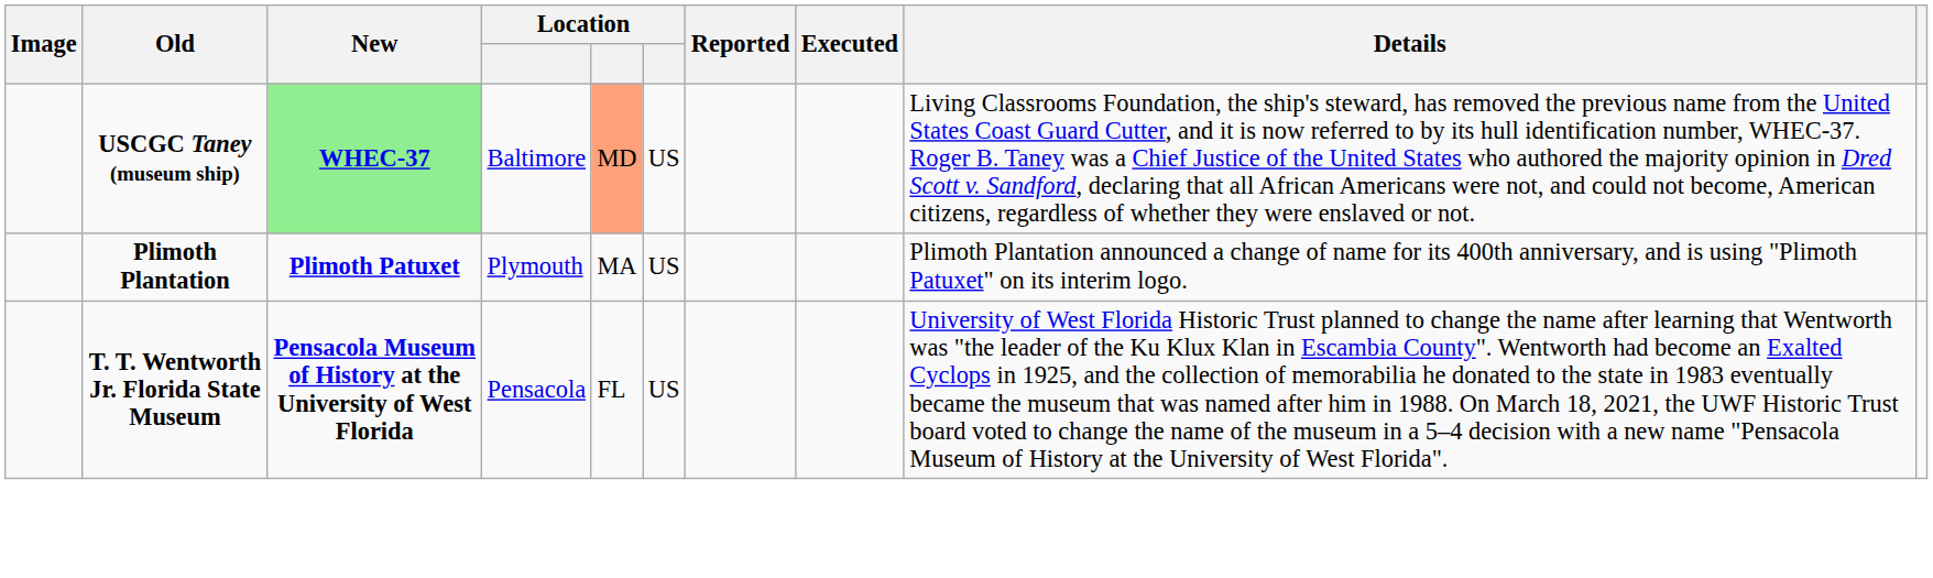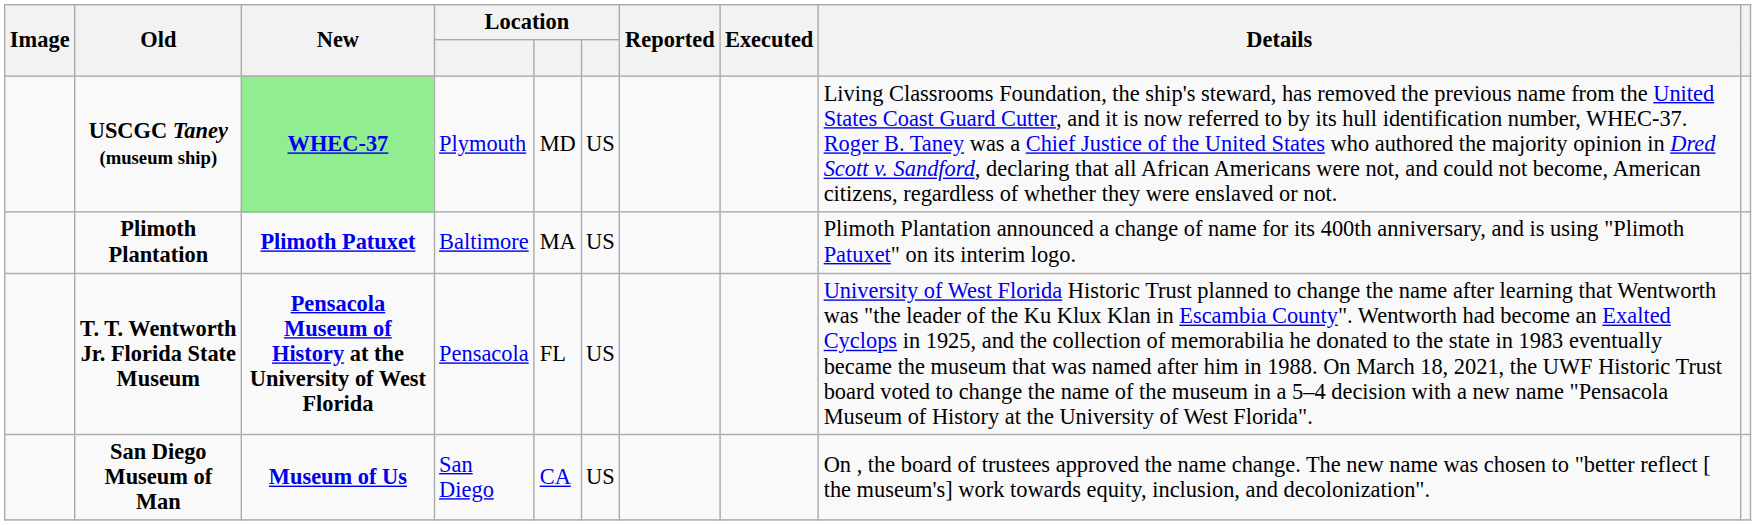USCGC Taney (museum ship) | column 4: Baltimore -> Plymouth
USCGC Taney (museum ship) | column 5: lightsalmon background -> no background
Plimoth Plantation | column 4: Plymouth -> Baltimore
+ row: San Diego Museum of Man | Museum of Us | San Diego | CA | US | On , the board of trustees approved the name change. The new name was chosen to "better reflect [ the museum's] work towards equity, inclusion, and decolonization".
